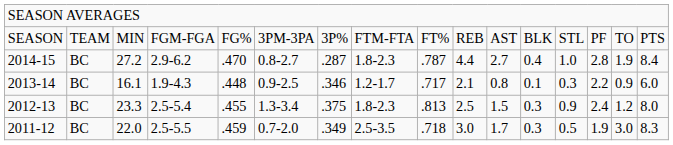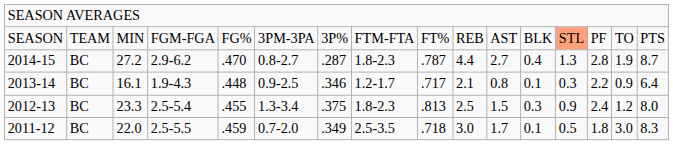SEASON | column 13: no background -> lightsalmon background
2014-15 | column 13: 1.0 -> 1.3
2014-15 | column 16: 8.4 -> 8.7
2013-14 | column 16: 6.0 -> 6.4
2011-12 | column 12: 0.3 -> 0.1
2011-12 | column 14: 1.9 -> 1.8
